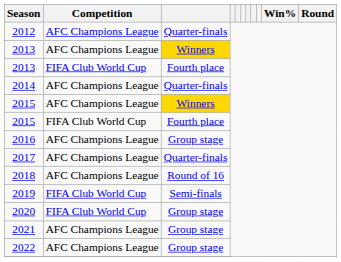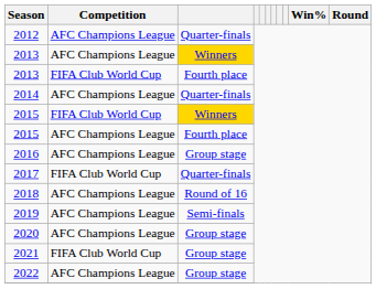2015 / Winners | Competition: AFC Champions League -> FIFA Club World Cup
2015 / Fourth place | Competition: FIFA Club World Cup -> AFC Champions League
2017 | Competition: AFC Champions League -> FIFA Club World Cup
2019 | Competition: FIFA Club World Cup -> AFC Champions League
2020 | Competition: FIFA Club World Cup -> AFC Champions League
2021 | Competition: AFC Champions League -> FIFA Club World Cup
